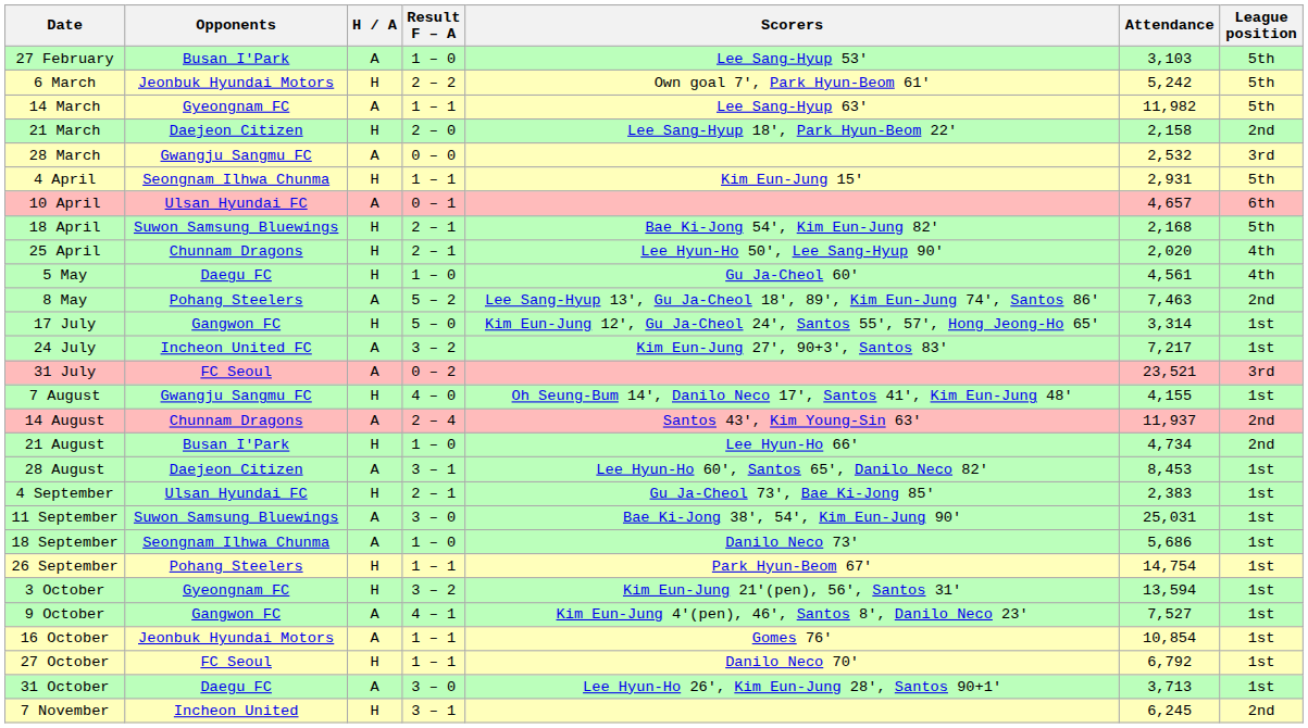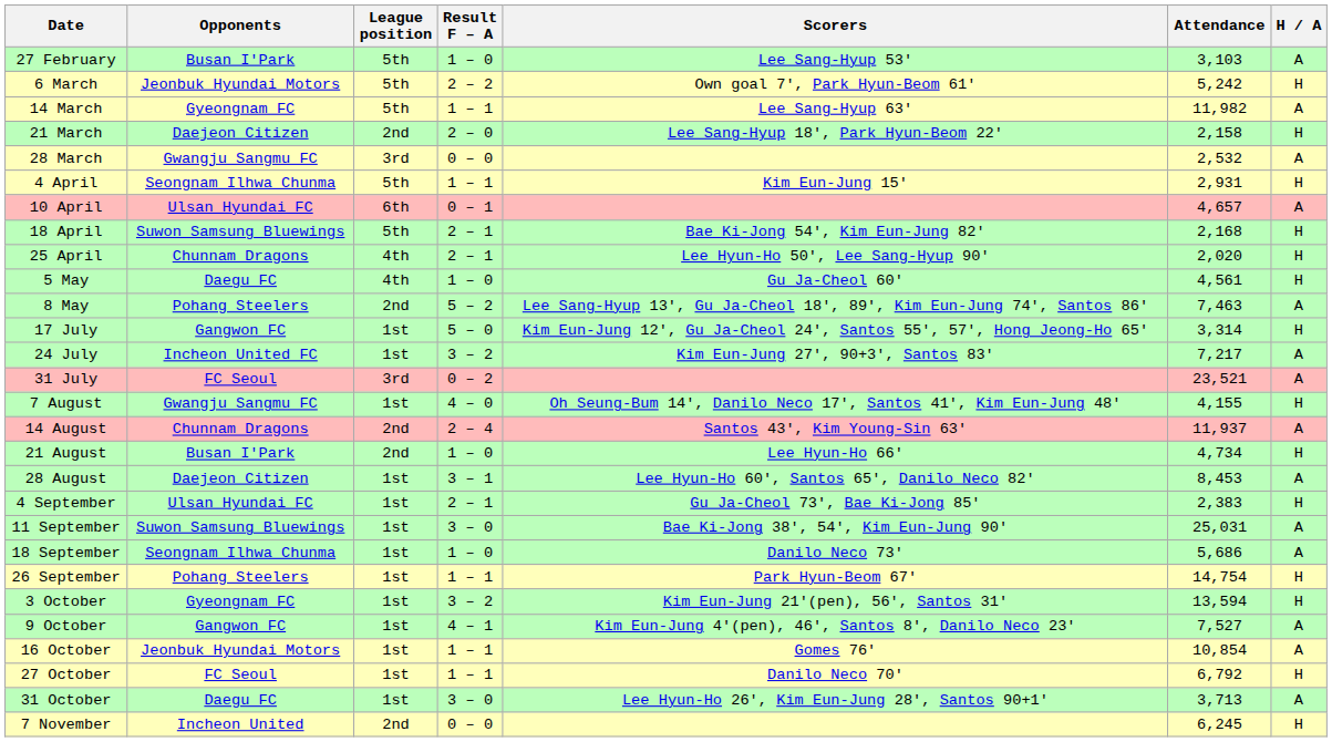columns swapped: H / A <-> League position
7 November | Result F – A: 3 – 1 -> 0 – 0
